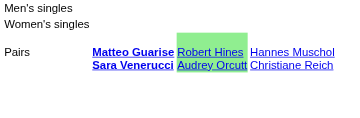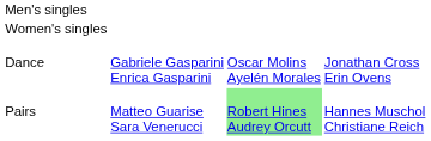+ row: Dance | Gabriele Gasparini Enrica Gasparini | Oscar Molins Ayelén Morales | Jonathan Cross Erin Ovens
Pairs | column 2: bold -> normal
